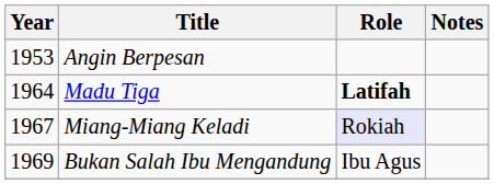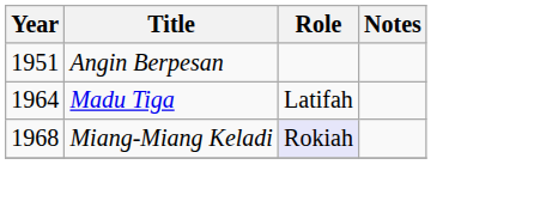Angin Berpesan | Year: 1953 -> 1951
Madu Tiga | Role: bold -> normal
Miang-Miang Keladi | Year: 1967 -> 1968
- row: 1969 | Bukan Salah Ibu Mengandung | Ibu Agus
